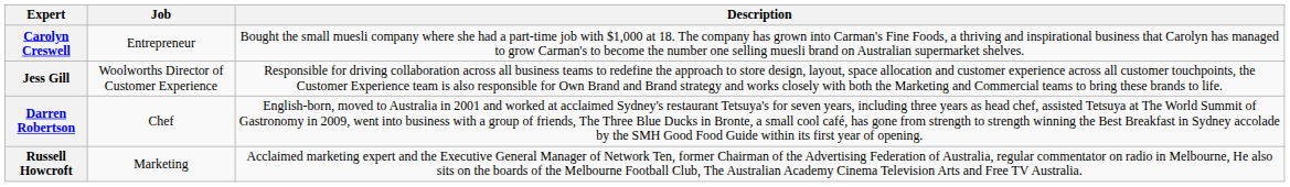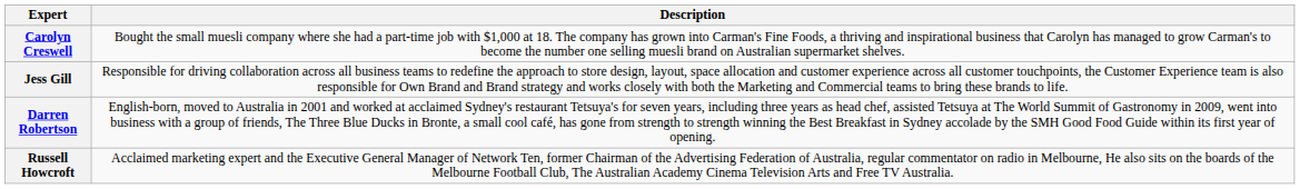- column: Job | Entrepreneur | Woolworths Director of Customer Experience | Chef | Marketing
